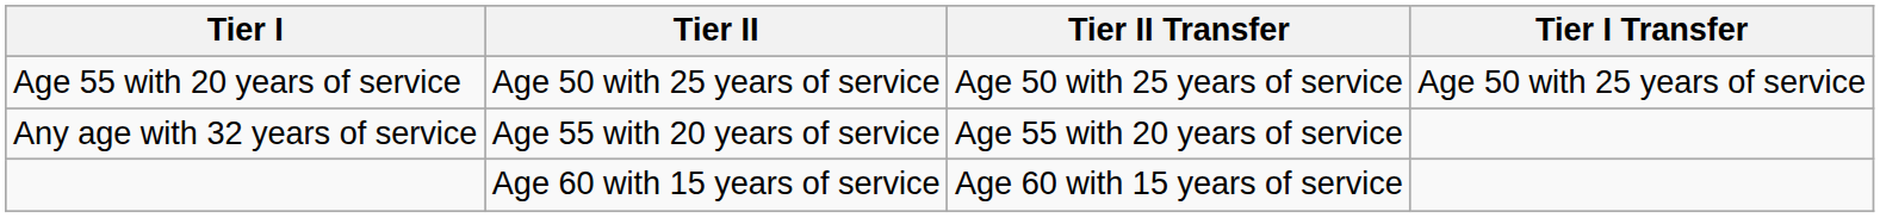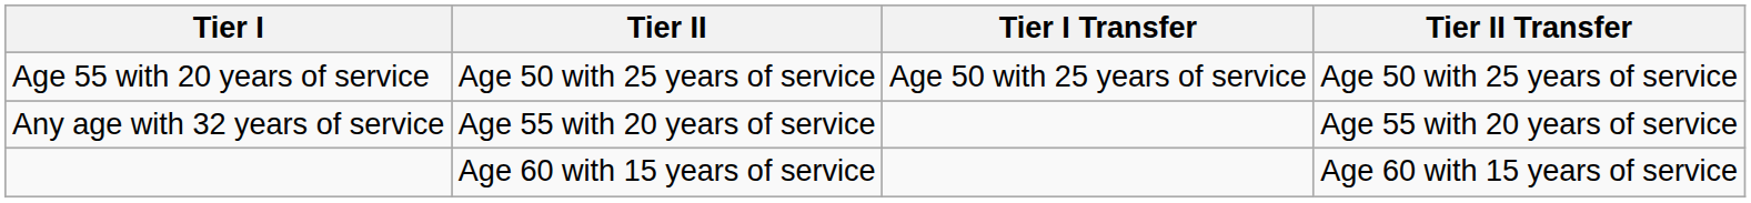columns swapped: Tier I Transfer <-> Tier II Transfer
